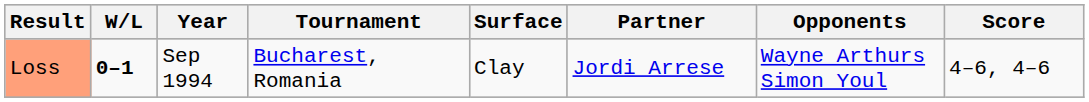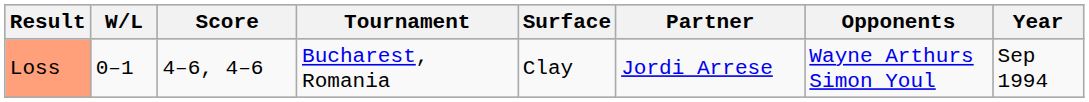columns swapped: Year <-> Score
Loss | W/L: bold -> normal
